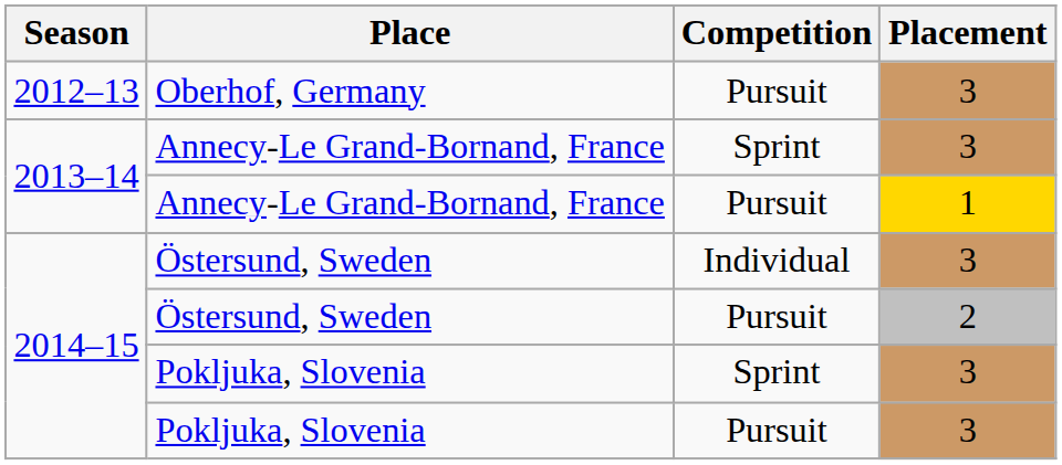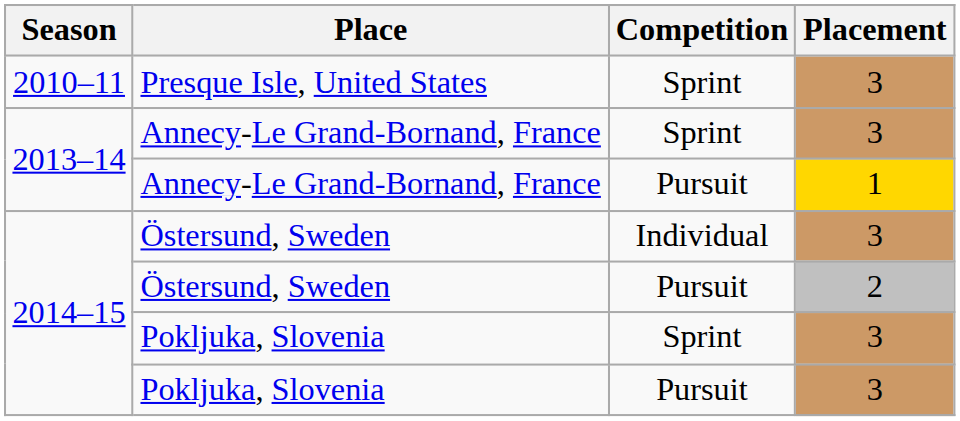+ row: 2010–11 | Presque Isle, United States | Sprint | 3
- row: 2012–13 | Oberhof, Germany | Pursuit | 3
